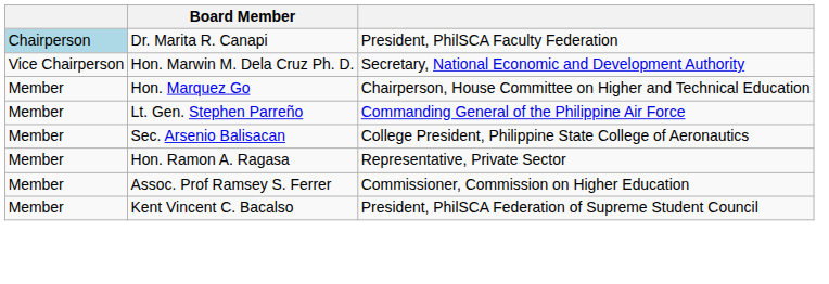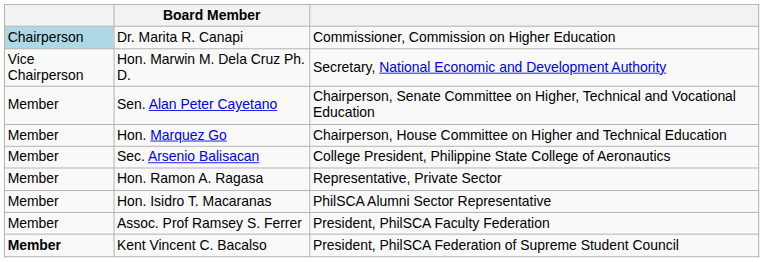Dr. Marita R. Canapi | column 3: President, PhilSCA Faculty Federation -> Commissioner, Commission on Higher Education
+ row: Member | Sen. Alan Peter Cayetano | Chairperson, Senate Committee on Higher, Technical and Vocational Education
- row: Member | Lt. Gen. Stephen Parreño | Commanding General of the Philippine Air Force
+ row: Member | Hon. Isidro T. Macaranas | PhilSCA Alumni Sector Representative
Assoc. Prof Ramsey S. Ferrer | column 3: Commissioner, Commission on Higher Education -> President, PhilSCA Faculty Federation
Kent Vincent C. Bacalso | column 1: normal -> bold
